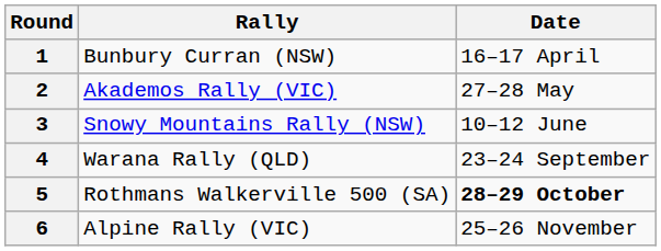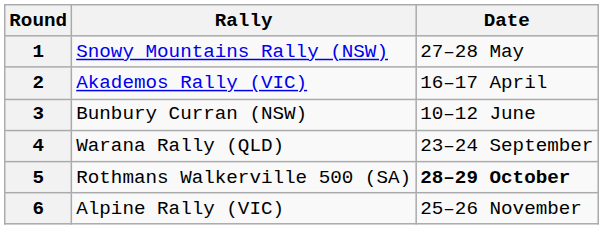1 | Rally: Bunbury Curran (NSW) -> Snowy Mountains Rally (NSW)
1 | Date: 16–17 April -> 27–28 May
2 | Date: 27–28 May -> 16–17 April
3 | Rally: Snowy Mountains Rally (NSW) -> Bunbury Curran (NSW)
